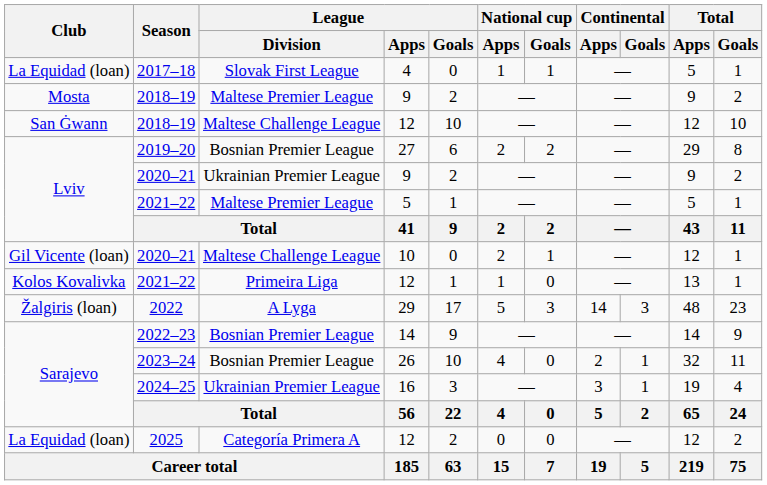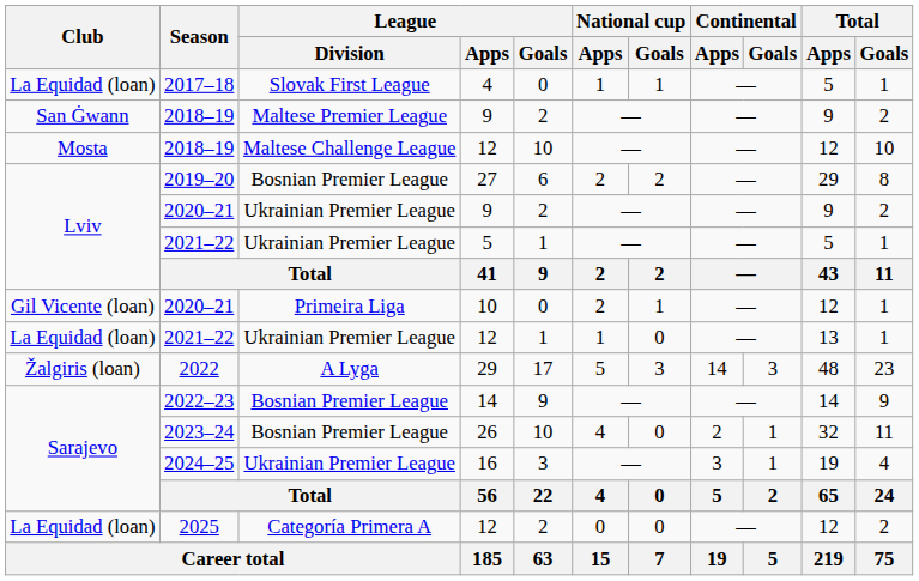2018–19 / 9 | Club: Mosta -> San Ġwann
2018–19 / 12 | Club: San Ġwann -> Mosta
2021–22 / 5 | League / Division: Maltese Premier League -> Ukrainian Premier League
2020–21 / 10 | League / Division: Maltese Challenge League -> Primeira Liga
2021–22 / 12 | Club: Kolos Kovalivka -> La Equidad (loan)
2021–22 / 12 | League / Division: Primeira Liga -> Ukrainian Premier League
